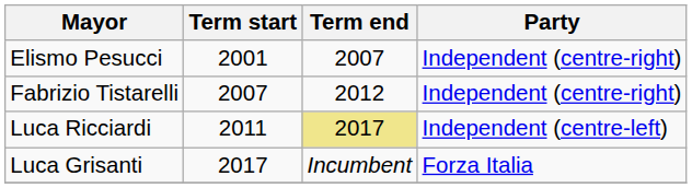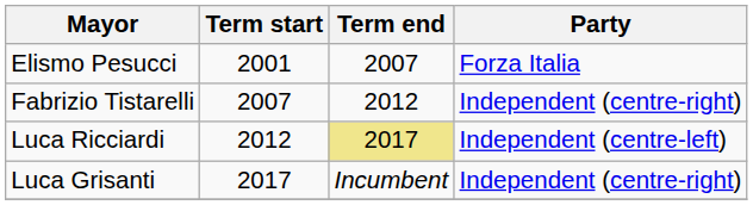Elismo Pesucci | Party: Independent (centre-right) -> Forza Italia
Luca Ricciardi | Term start: 2011 -> 2012
Luca Grisanti | Party: Forza Italia -> Independent (centre-right)
